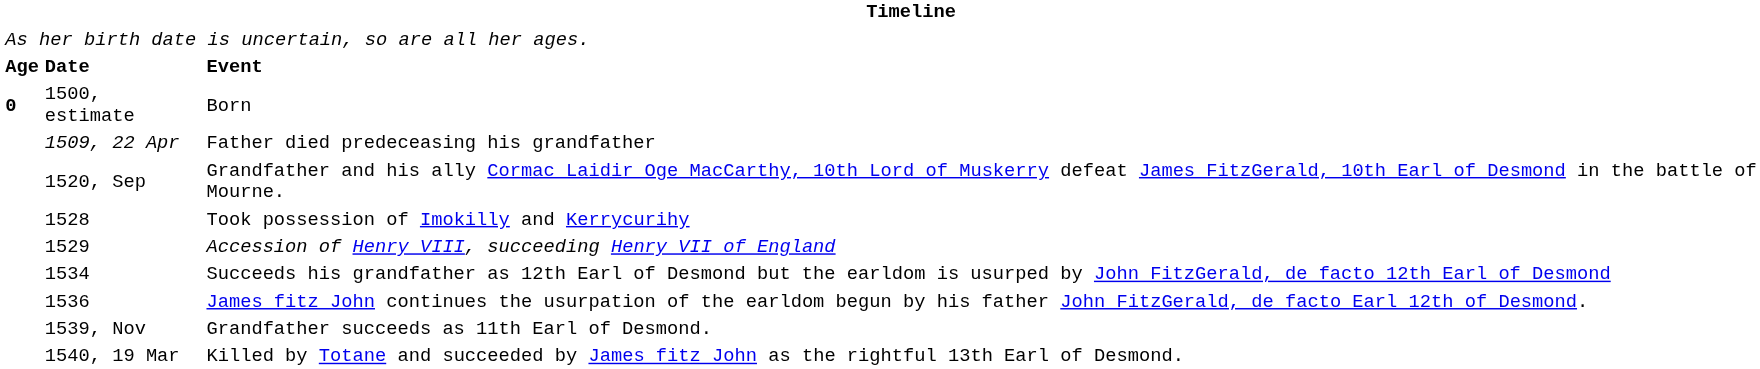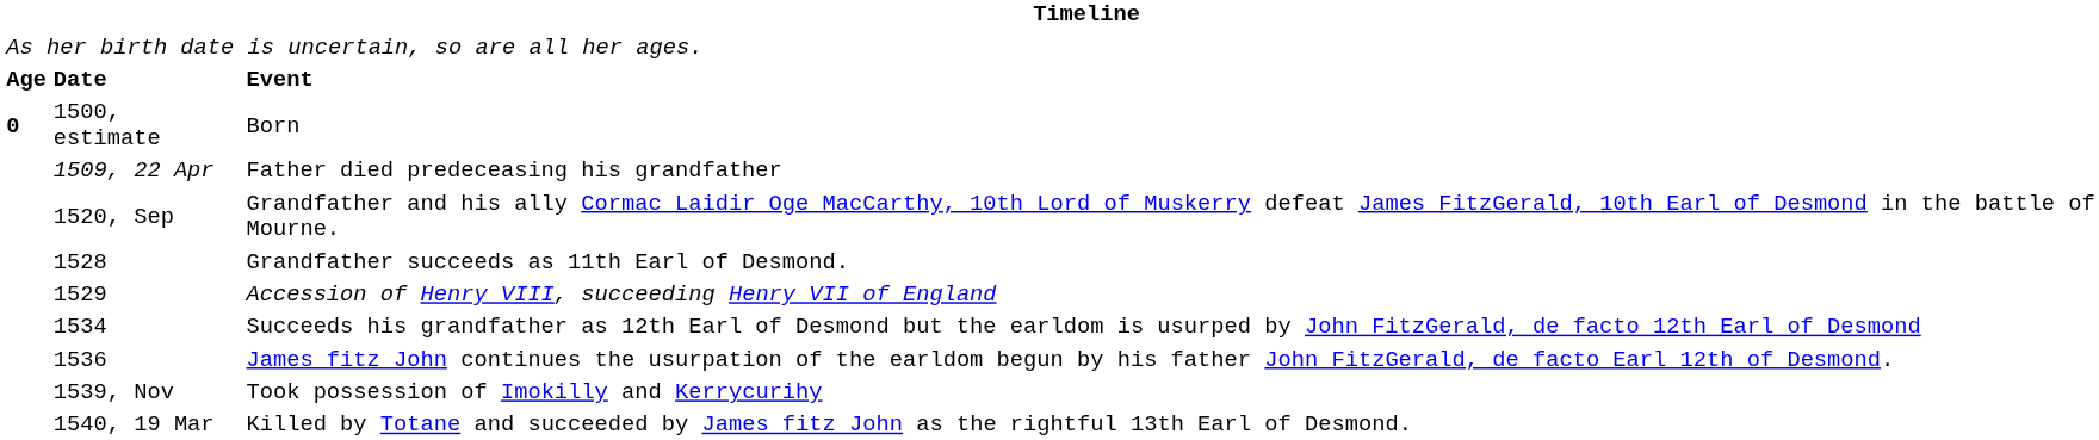1528 | column 3: Took possession of Imokilly and Kerrycurihy -> Grandfather succeeds as 11th Earl of Desmond.
1539, Nov | column 3: Grandfather succeeds as 11th Earl of Desmond. -> Took possession of Imokilly and Kerrycurihy
